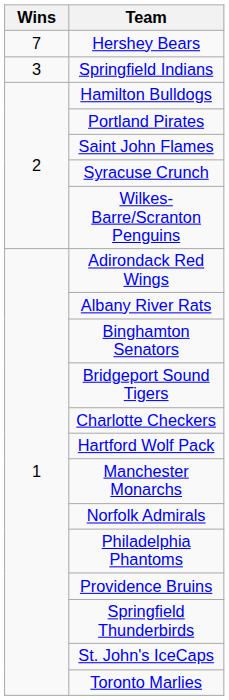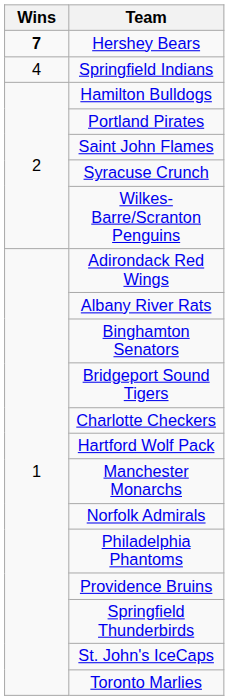Hershey Bears | Wins: normal -> bold
Springfield Indians | Wins: 3 -> 4
